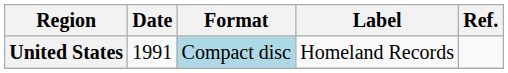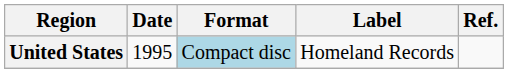United States | Date: 1991 -> 1995
